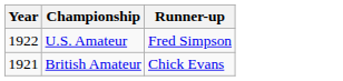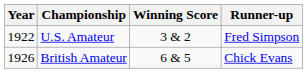+ column: Winning Score | 3 & 2 | 6 & 5
British Amateur | Year: 1921 -> 1926
